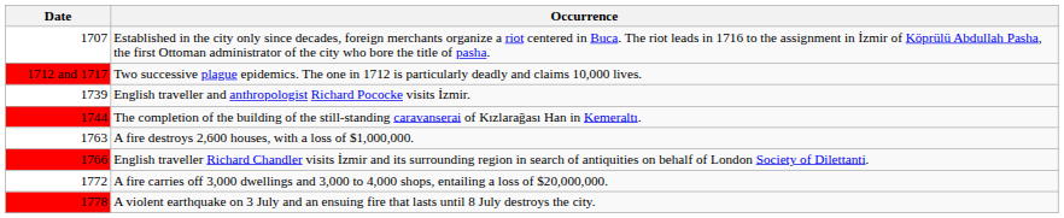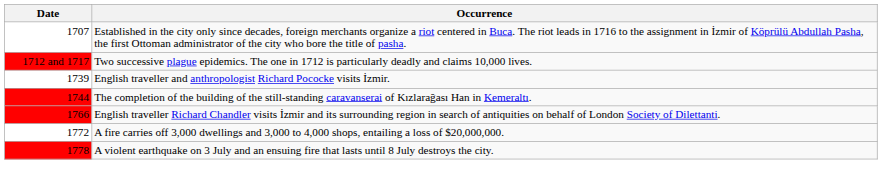- row: 1763 | A fire destroys 2,600 houses, with a loss of $1,000,000.
